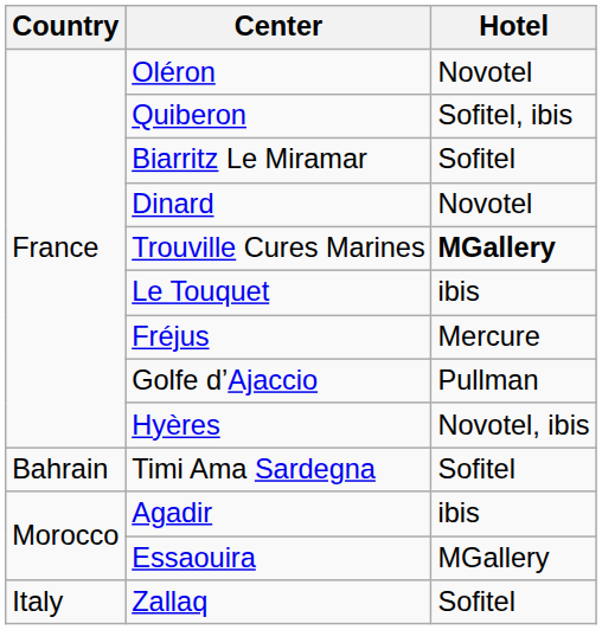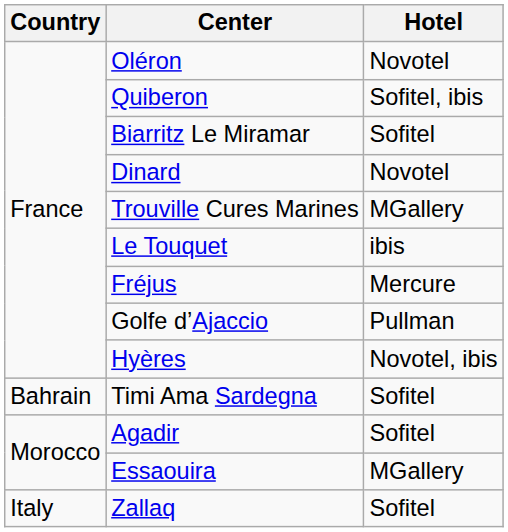Trouville Cures Marines | Hotel: bold -> normal
Agadir | Hotel: ibis -> Sofitel
